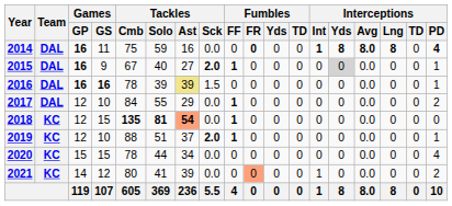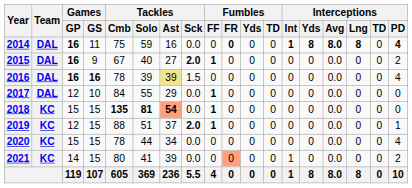2015 | Interceptions / Yds: lightgrey background -> no background
2015 | Interceptions / PD: 1 -> 2
2016 | Interceptions / PD: 1 -> 4
2017 | Interceptions / PD: 2 -> 0
2018 | Games / GP: 12 -> 15
2019 | Games / GS: 10 -> 15
2021 | Games / GS: 12 -> 15
